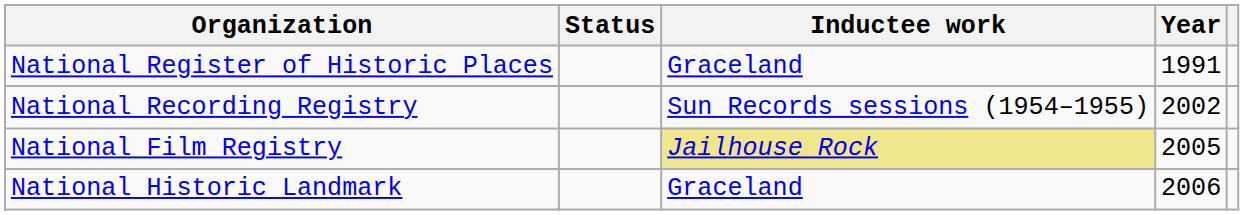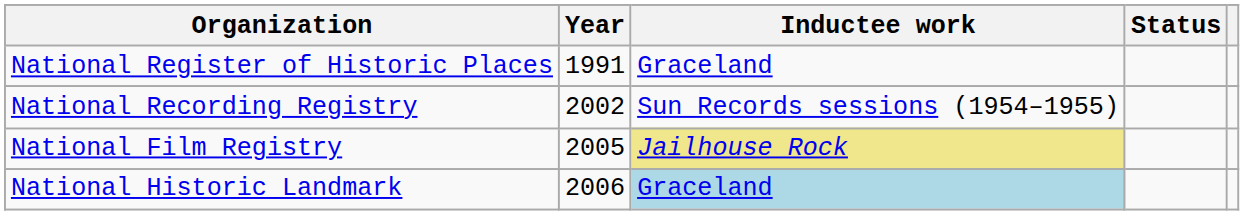columns swapped: Year <-> Status
National Historic Landmark | Inductee work: no background -> lightblue background
